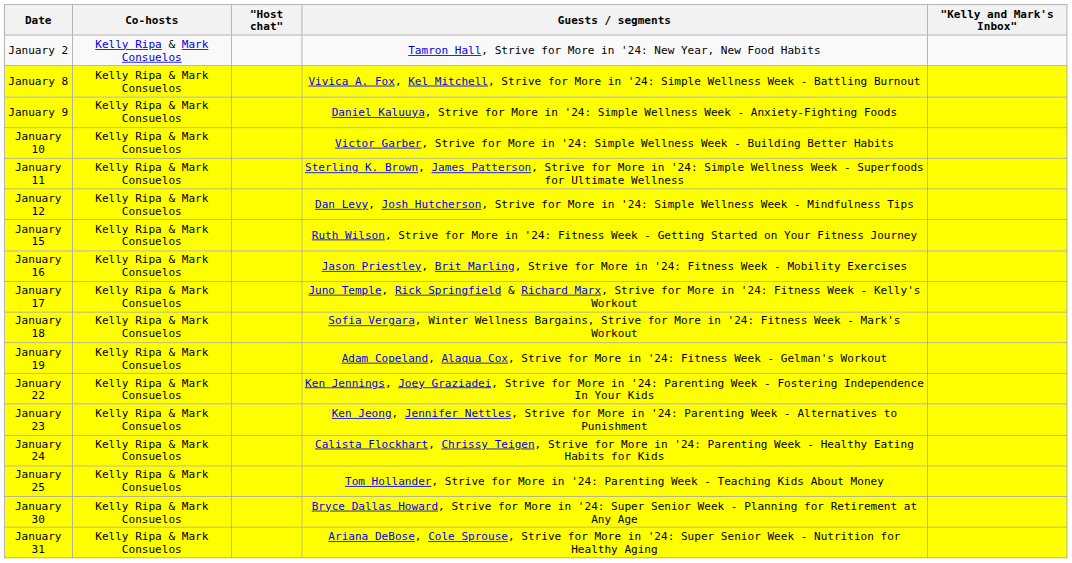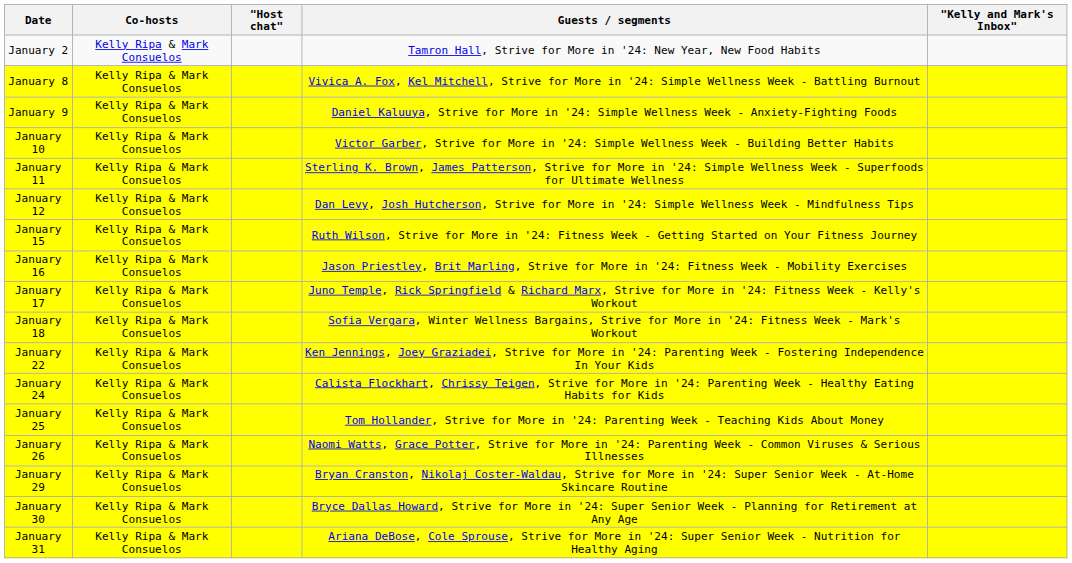- row: January 19 | Kelly Ripa & Mark Consuelos | Adam Copeland, Alaqua Cox, Strive for More in '24: Fitness Week - Gelman's Workout
- row: January 23 | Kelly Ripa & Mark Consuelos | Ken Jeong, Jennifer Nettles, Strive for More in '24: Parenting Week - Alternatives to Punishment
+ row: January 26 | Kelly Ripa & Mark Consuelos | Naomi Watts, Grace Potter, Strive for More in '24: Parenting Week - Common Viruses & Serious Illnesses
+ row: January 29 | Kelly Ripa & Mark Consuelos | Bryan Cranston, Nikolaj Coster-Waldau, Strive for More in '24: Super Senior Week - At-Home Skincare Routine
